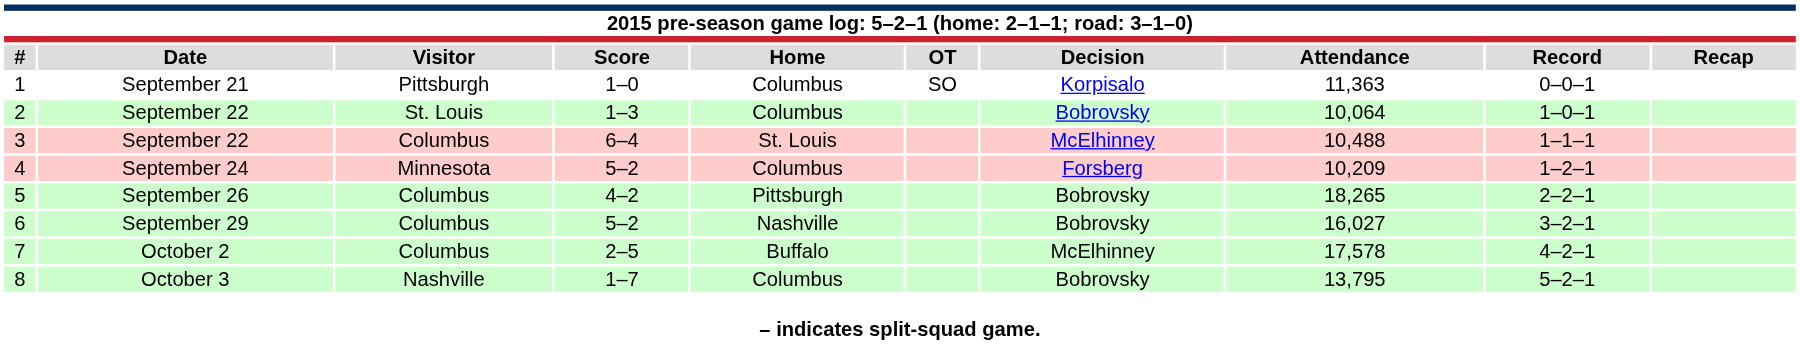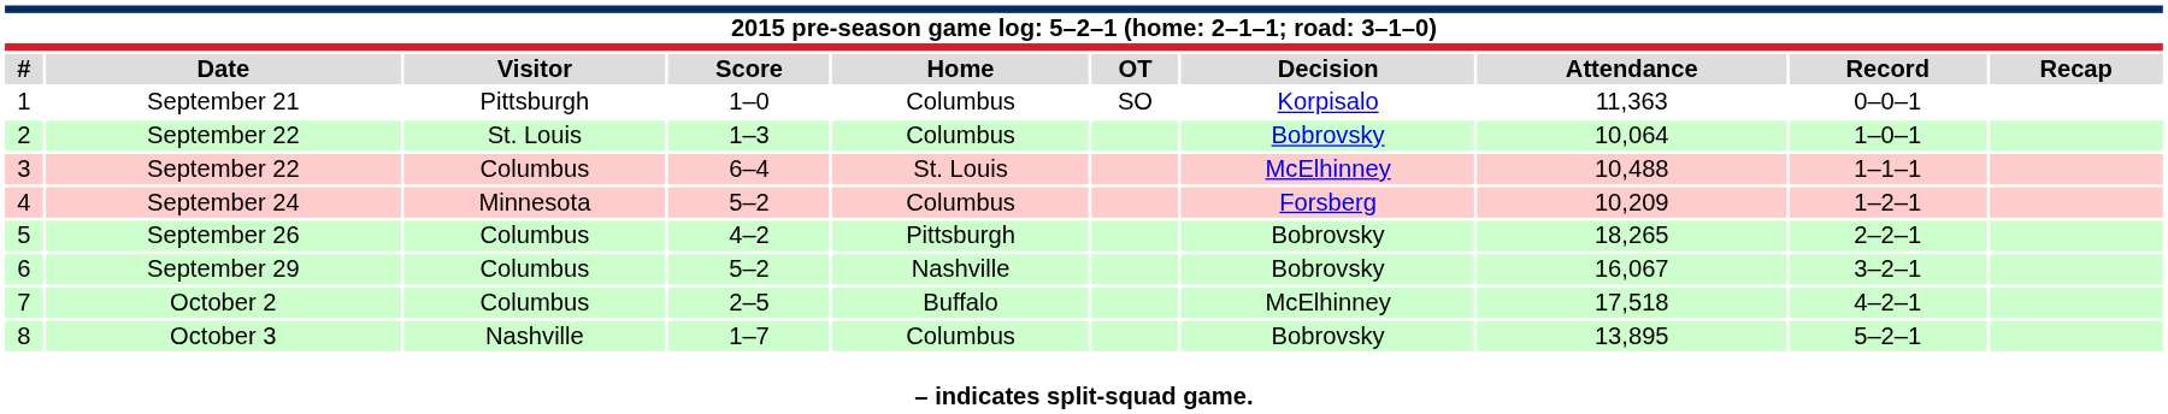6 | column 8: 16,027 -> 16,067
7 | column 8: 17,578 -> 17,518
8 | column 8: 13,795 -> 13,895
